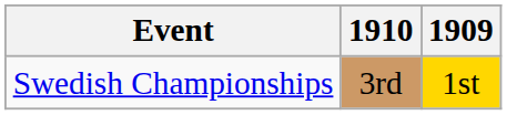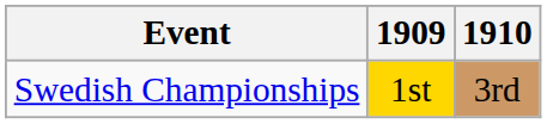columns swapped: 1909 <-> 1910
